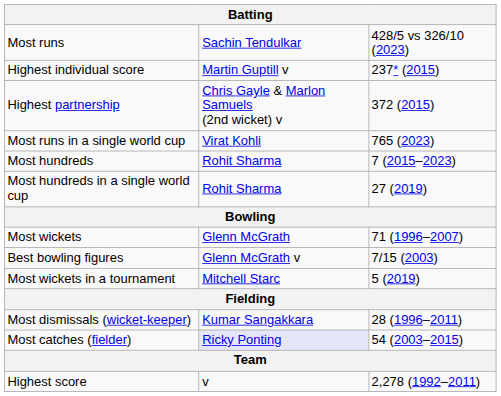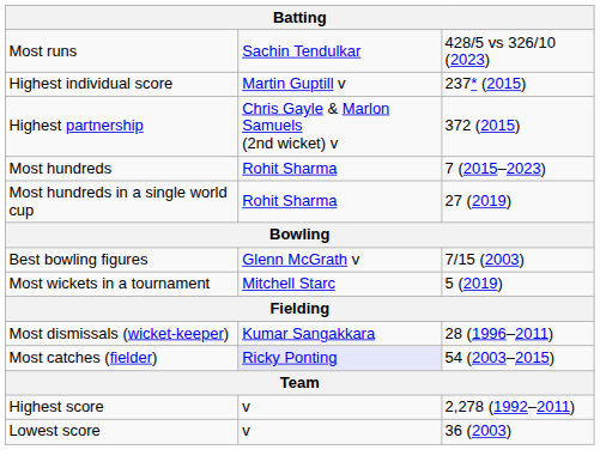- row: Most runs in a single world cup | Virat Kohli | 765 (2023)
- row: Most wickets | Glenn McGrath | 71 (1996–2007)
+ row: Lowest score | v | 36 (2003)
